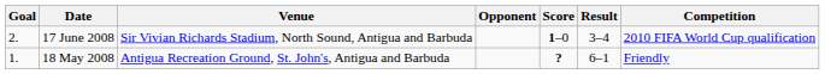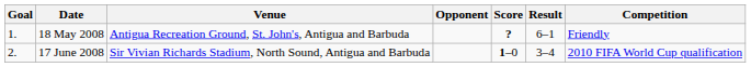rows swapped: 18 May 2008 <-> 17 June 2008
